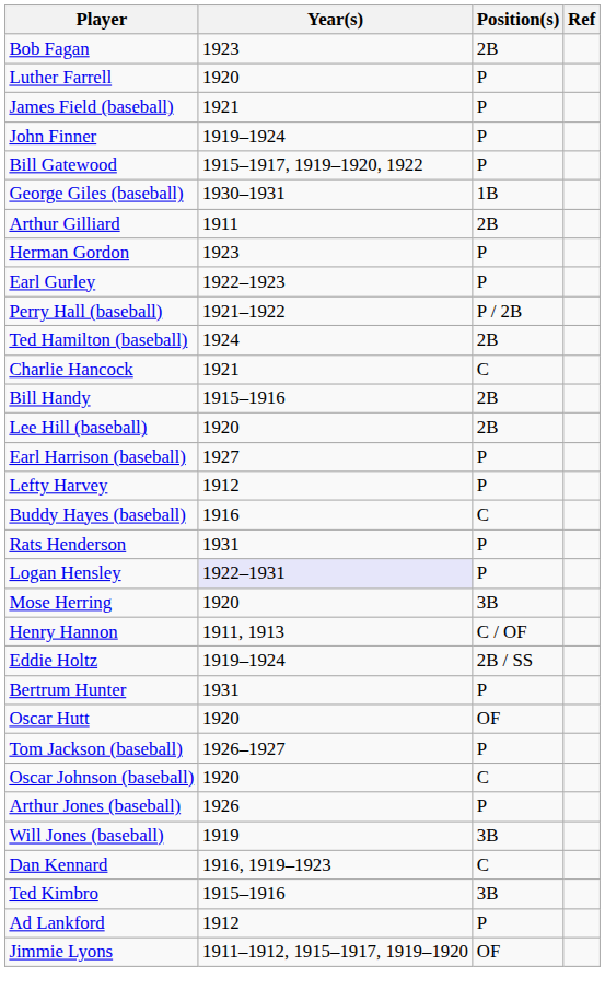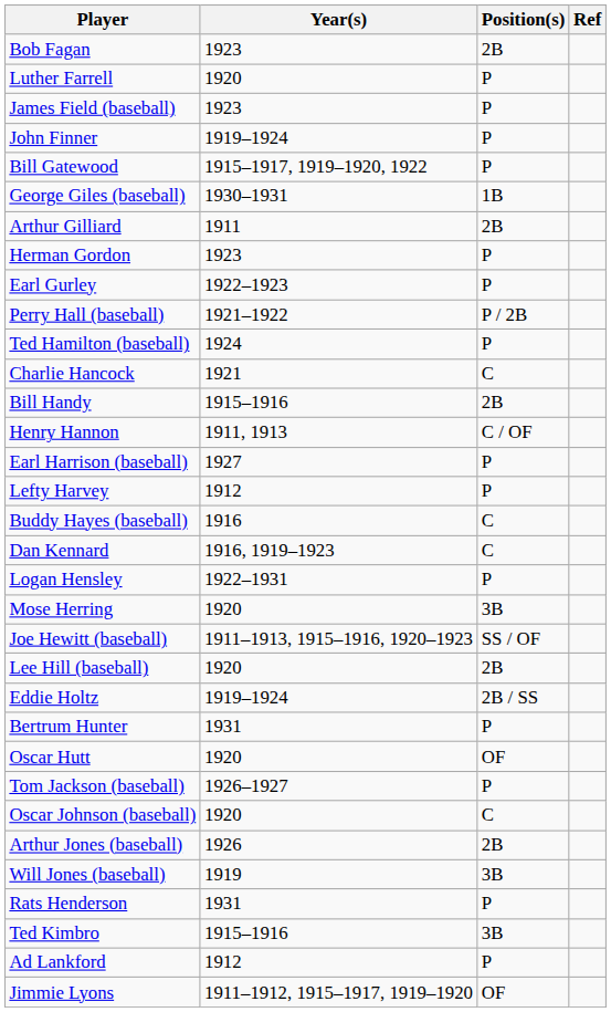James Field (baseball) | Year(s): 1921 -> 1923
Ted Hamilton (baseball) | Position(s): 2B -> P
rows swapped: Henry Hannon <-> Lee Hill (baseball)
rows swapped: Rats Henderson <-> Dan Kennard
Logan Hensley | Year(s): lavender background -> no background
+ row: Joe Hewitt (baseball) | 1911–1913, 1915–1916, 1920–1923 | SS / OF
Arthur Jones (baseball) | Position(s): P -> 2B
